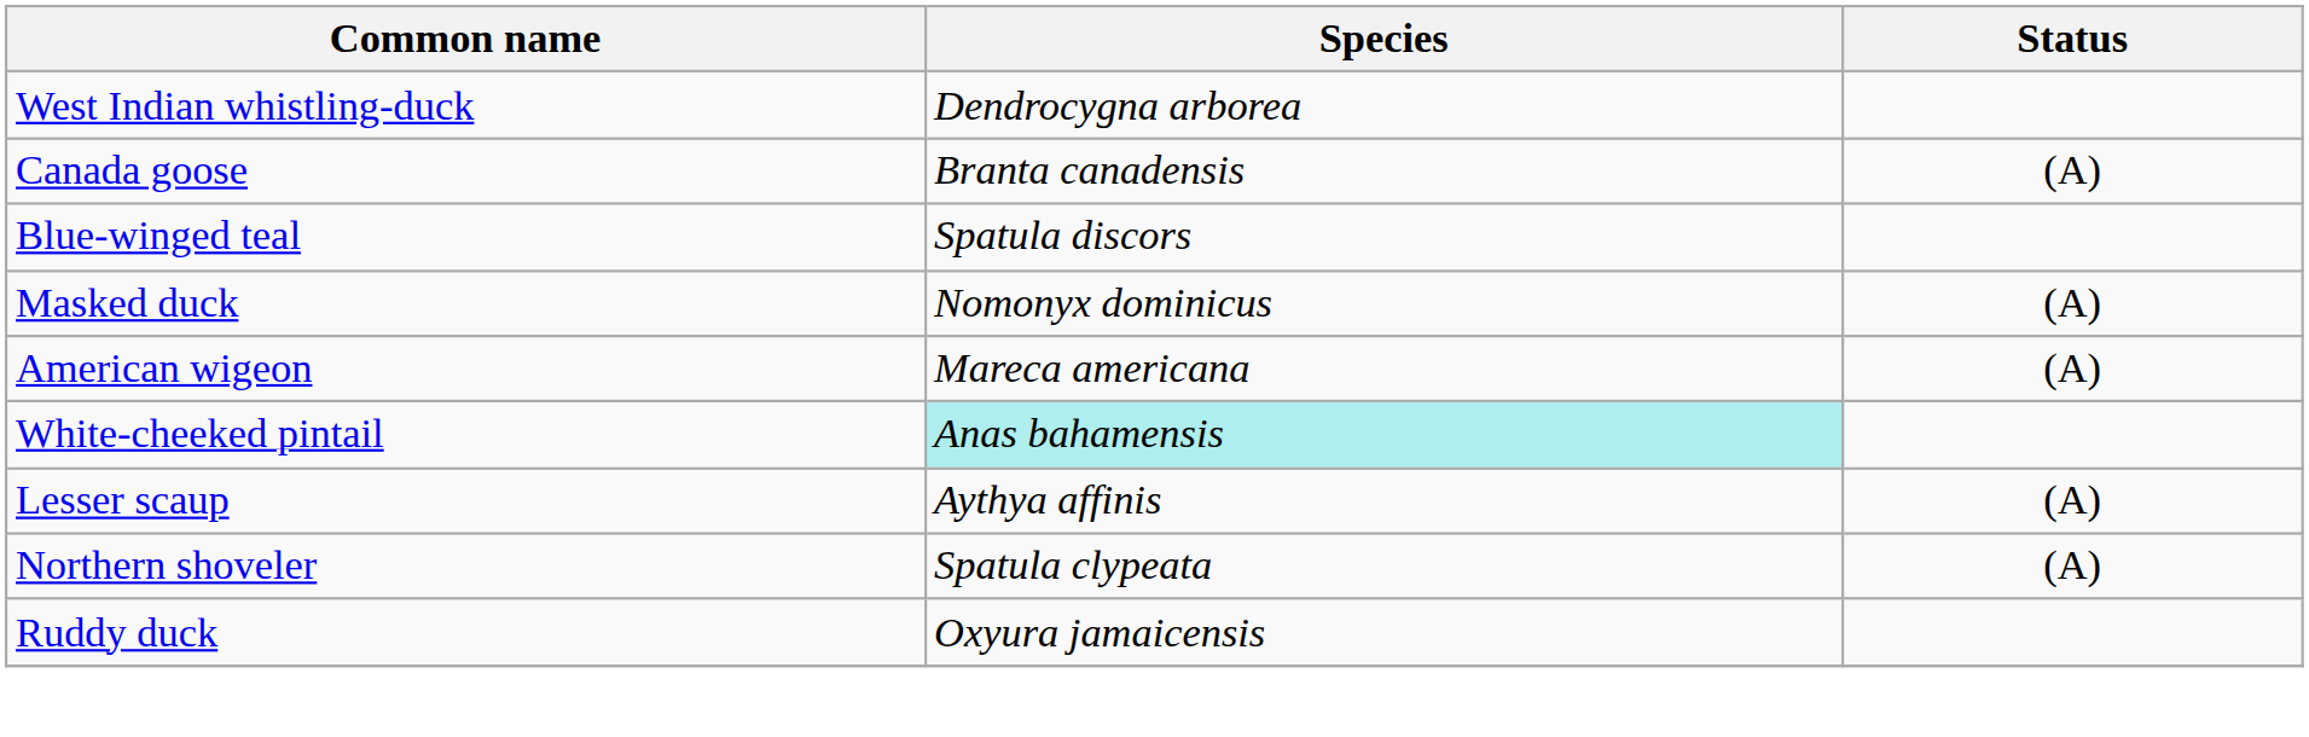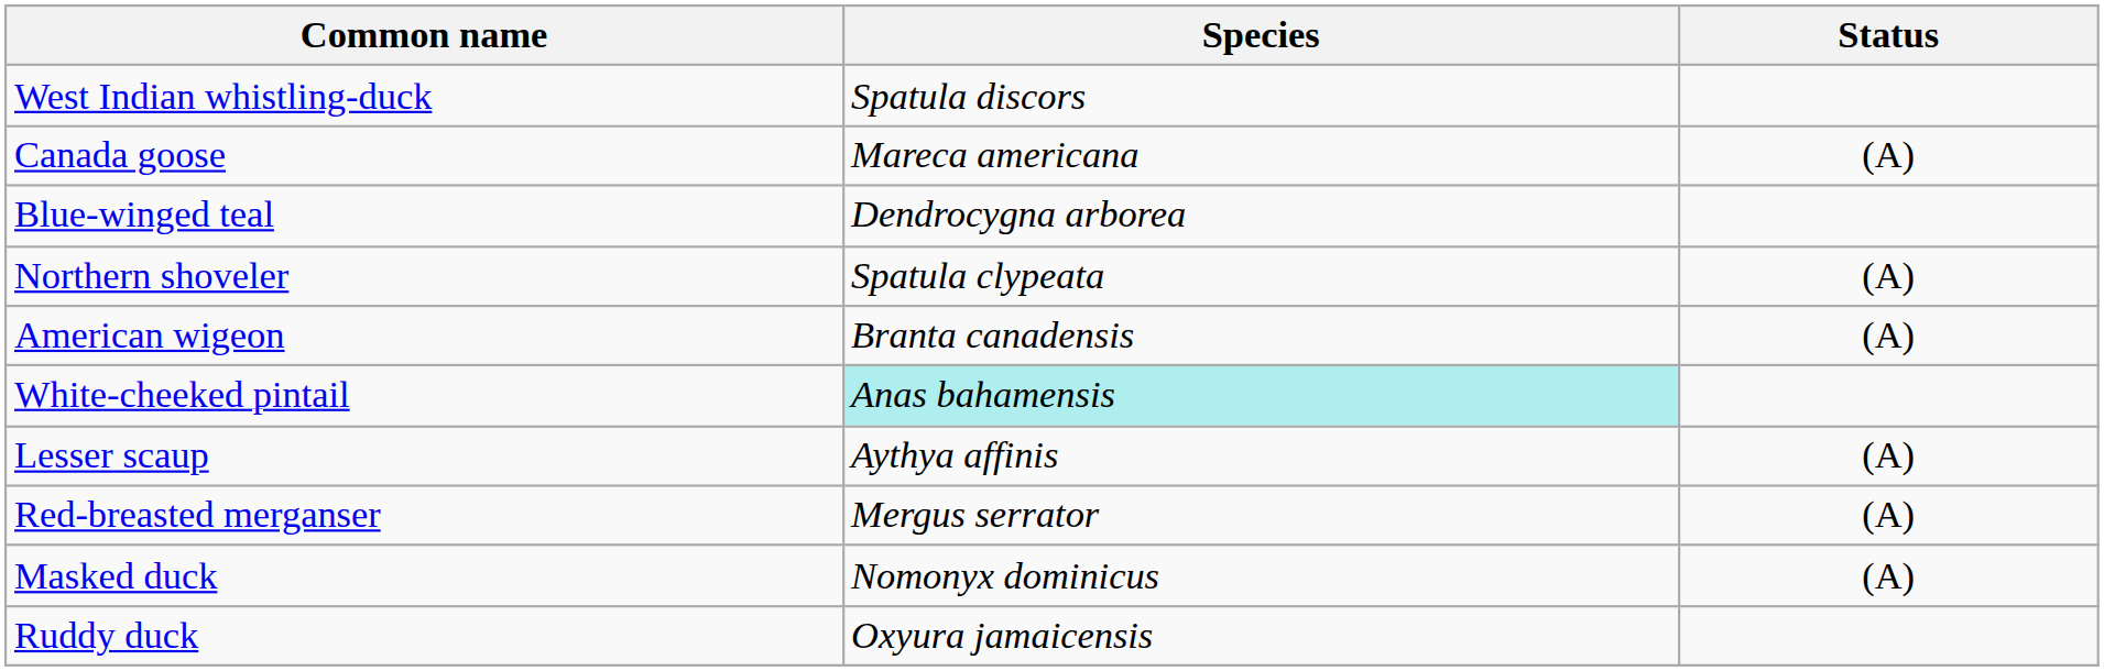West Indian whistling-duck | Species: Dendrocygna arborea -> Spatula discors
Canada goose | Species: Branta canadensis -> Mareca americana
Blue-winged teal | Species: Spatula discors -> Dendrocygna arborea
rows swapped: Northern shoveler <-> Masked duck
American wigeon | Species: Mareca americana -> Branta canadensis
+ row: Red-breasted merganser | Mergus serrator | (A)
